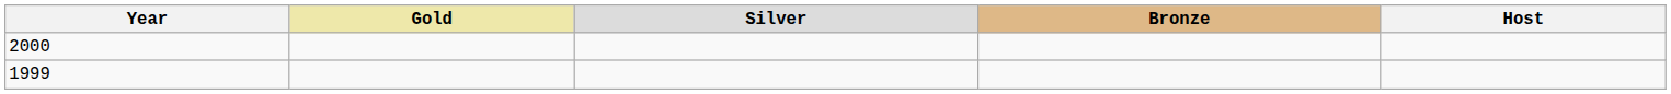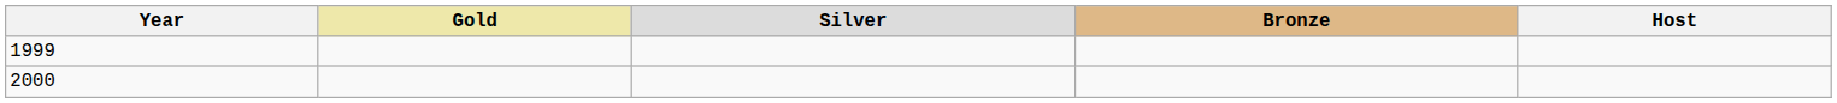rows swapped: 1999 <-> 2000
